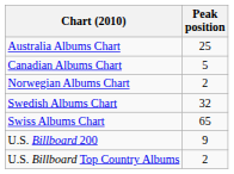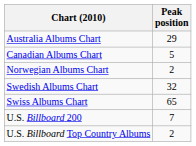Australia Albums Chart | Peak position: 25 -> 29
U.S. Billboard 200 | Peak position: 9 -> 7
